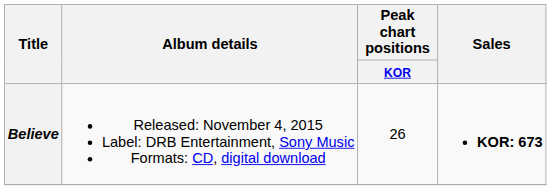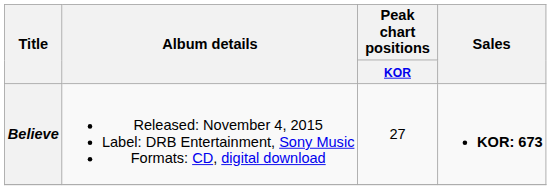Believe | Peak chart positions / KOR: 26 -> 27
